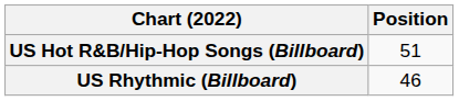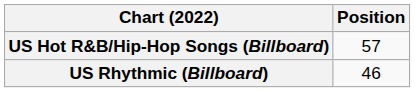US Hot R&B/Hip-Hop Songs (Billboard) | Position: 51 -> 57
